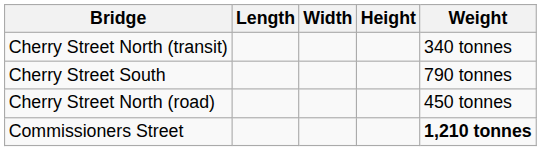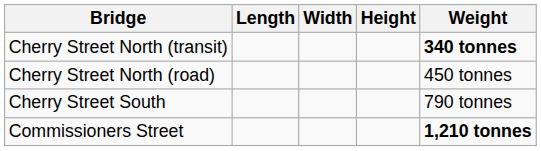Cherry Street North (transit) | Weight: normal -> bold
rows swapped: Cherry Street North (road) <-> Cherry Street South
